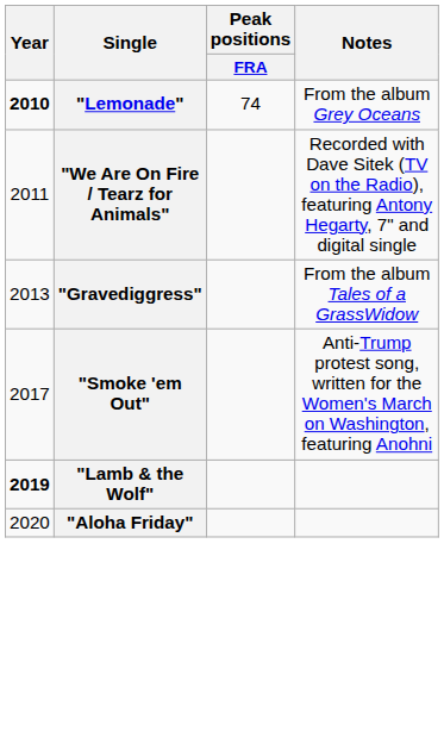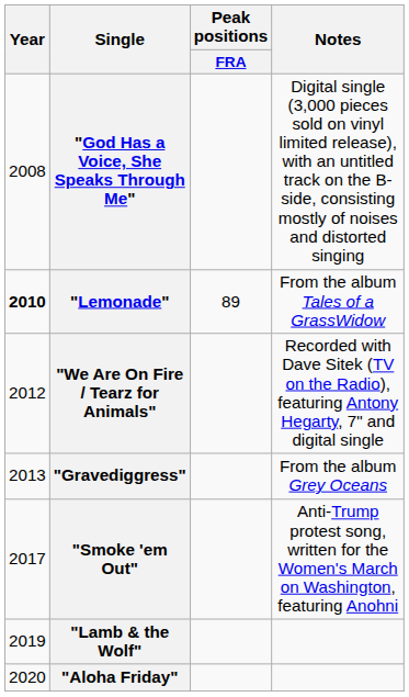+ row: 2008 | "God Has a Voice, She Speaks Through Me" | Digital single (3,000 pieces sold on vinyl limited release), with an untitled track on the B-side, consisting mostly of noises and distorted singing
"Lemonade" | Peak positions / FRA: 74 -> 89
"Lemonade" | Notes: From the album Grey Oceans -> From the album Tales of a GrassWidow
"We Are On Fire / Tearz for Animals" | Year: 2011 -> 2012
"Gravediggress" | Notes: From the album Tales of a GrassWidow -> From the album Grey Oceans
"Lamb & the Wolf" | Year: bold -> normal
